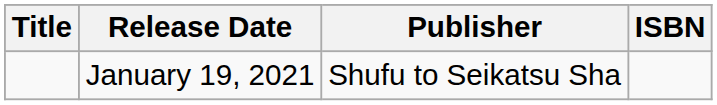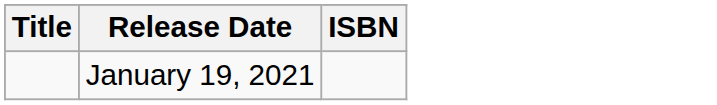- column: Publisher | Shufu to Seikatsu Sha
